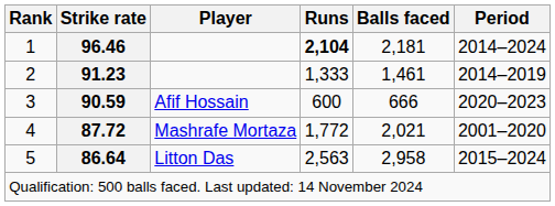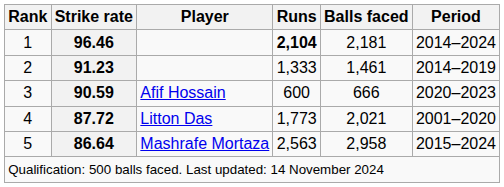4 | Player: Mashrafe Mortaza -> Litton Das
4 | Runs: 1,772 -> 1,773
5 | Player: Litton Das -> Mashrafe Mortaza
